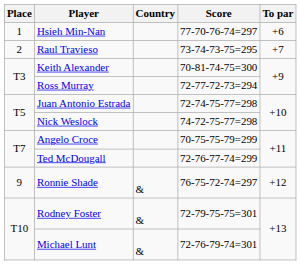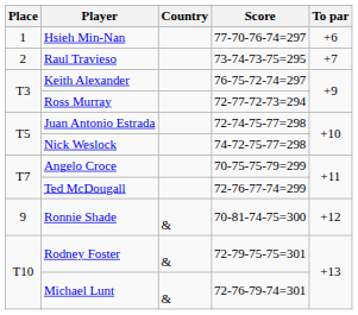Keith Alexander | Score: 70-81-74-75=300 -> 76-75-72-74=297
Ronnie Shade | Score: 76-75-72-74=297 -> 70-81-74-75=300
